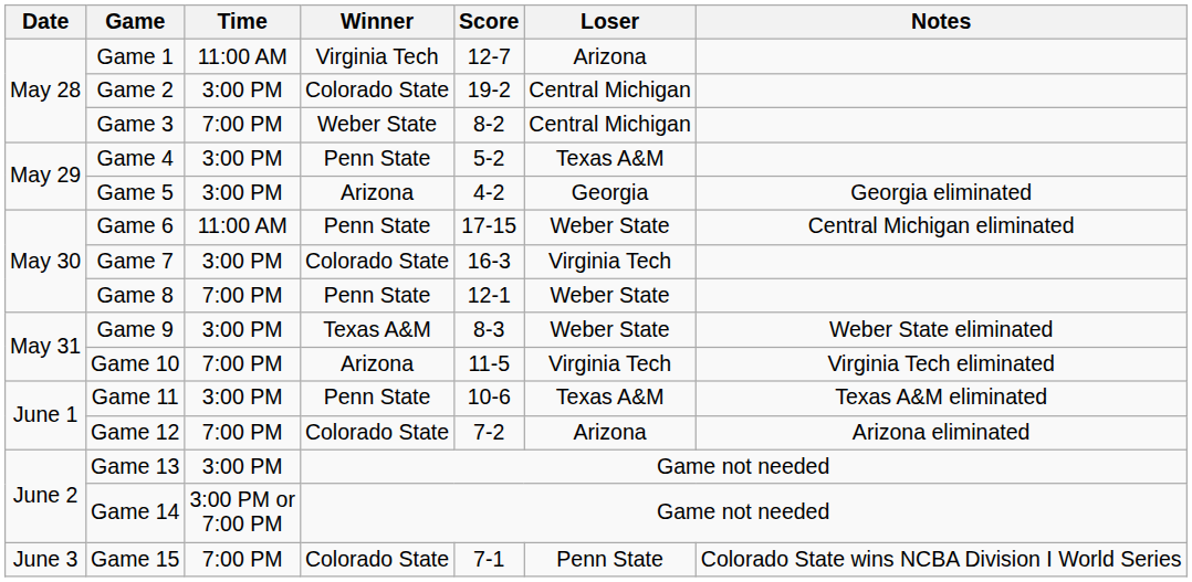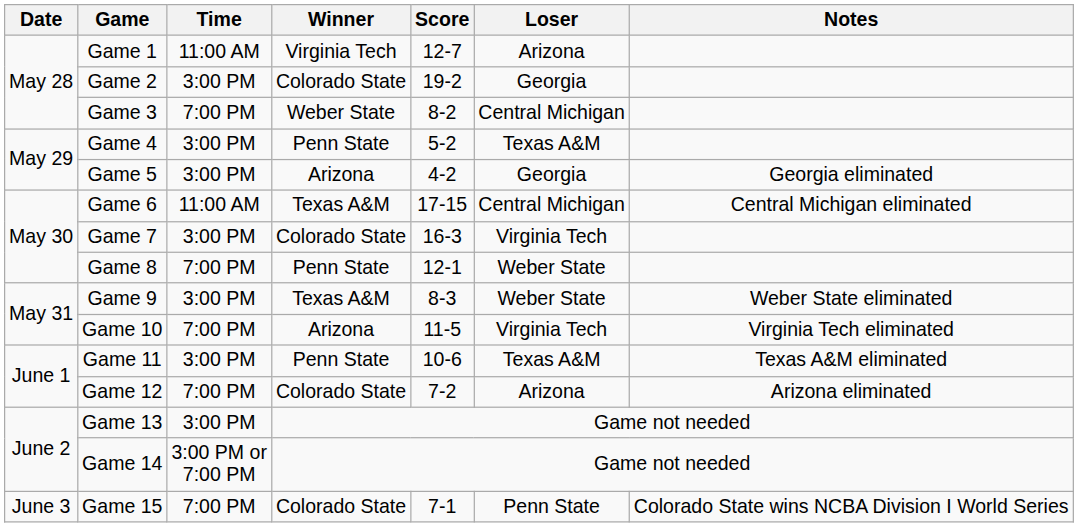Game 2 | Loser: Central Michigan -> Georgia
Game 6 | Winner: Penn State -> Texas A&M
Game 6 | Loser: Weber State -> Central Michigan
